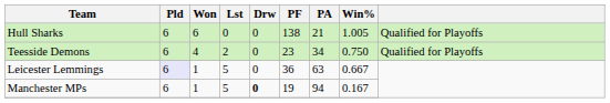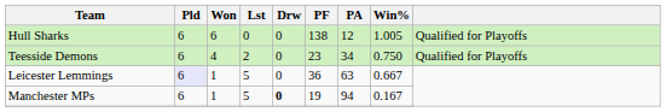Hull Sharks | PA: 21 -> 12
